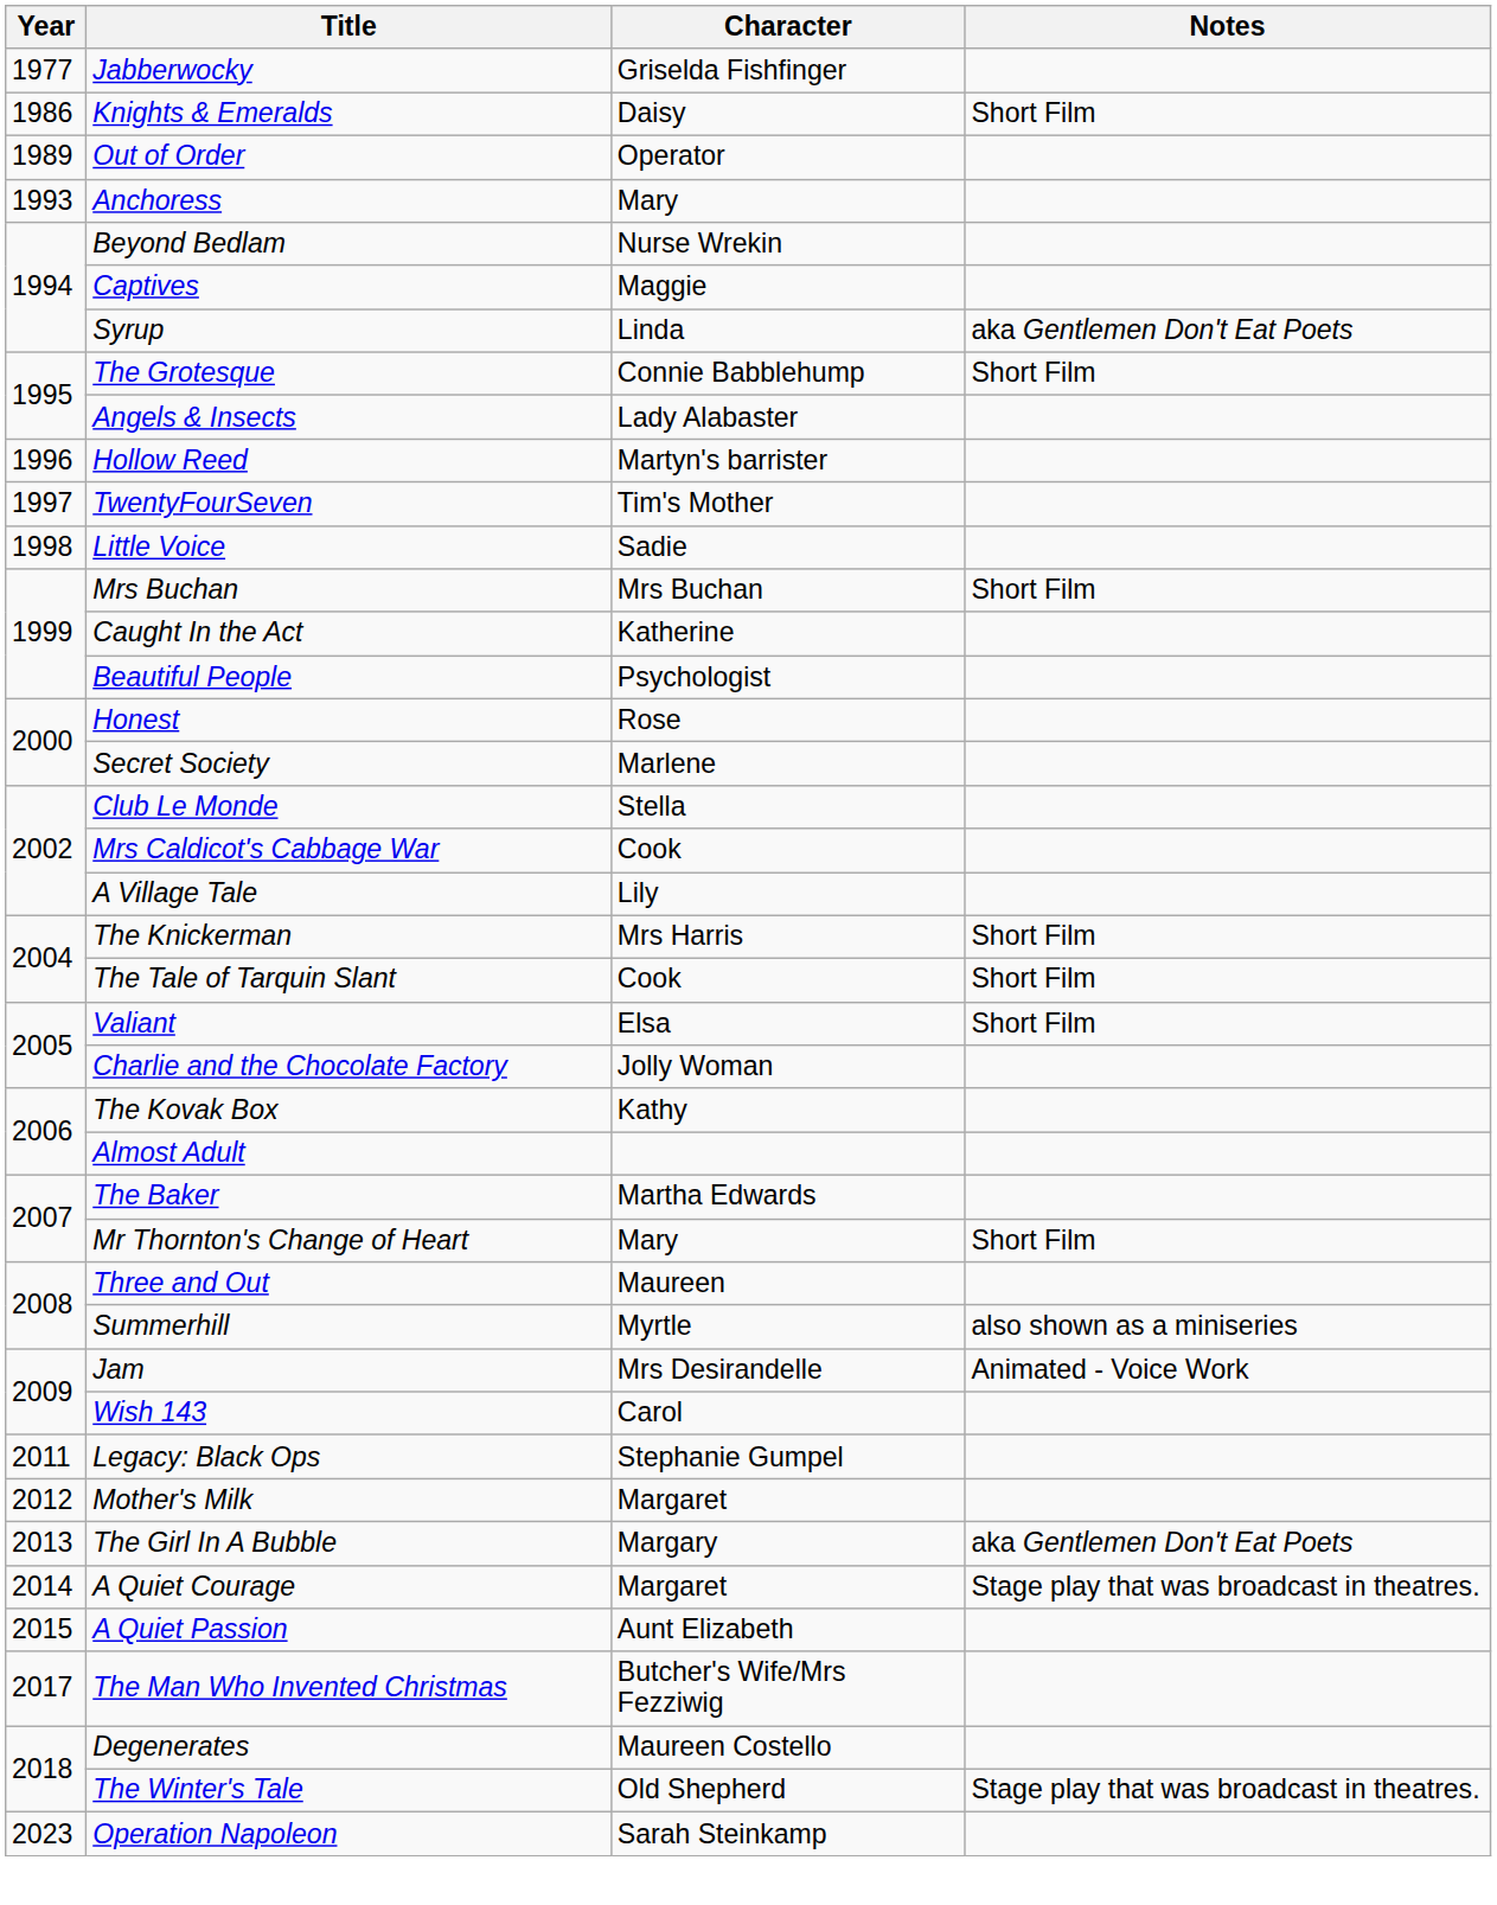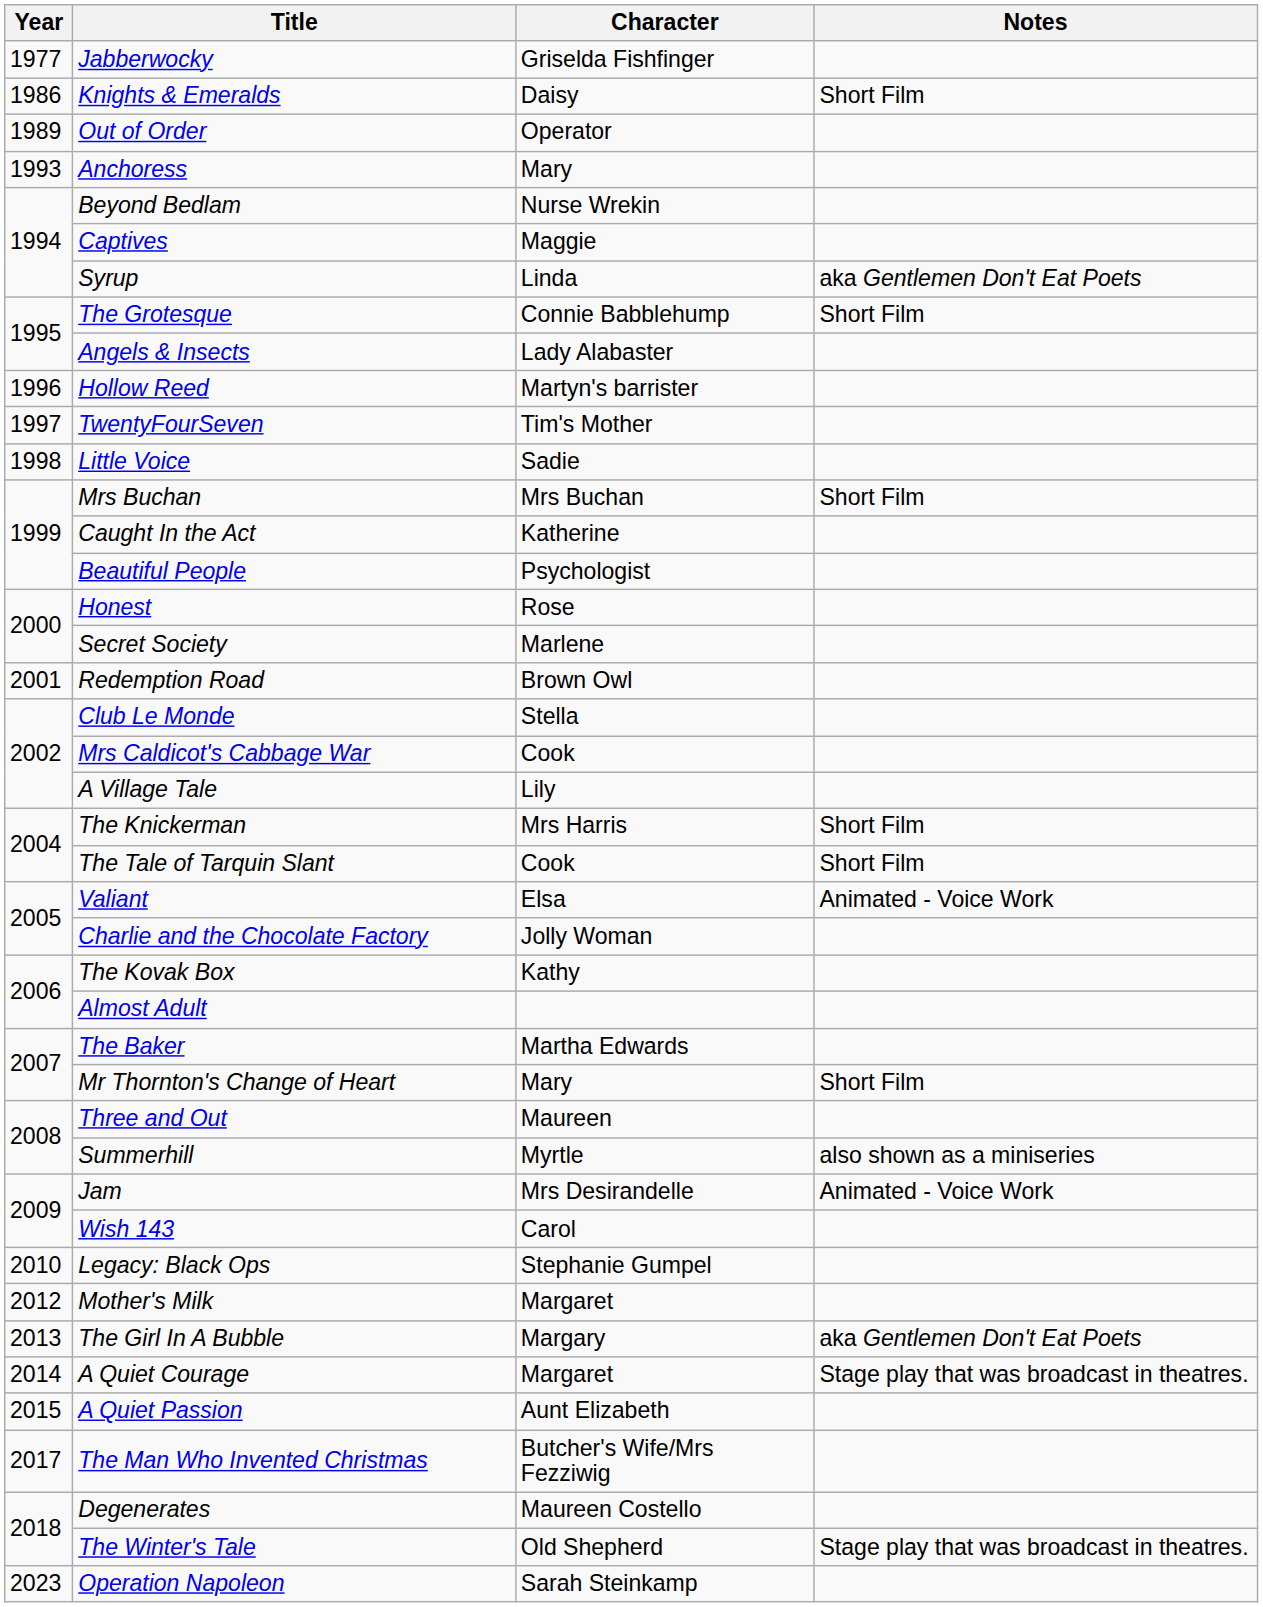+ row: 2001 | Redemption Road | Brown Owl
Valiant | Notes: Short Film -> Animated - Voice Work
Legacy: Black Ops | Year: 2011 -> 2010
